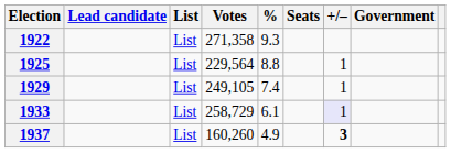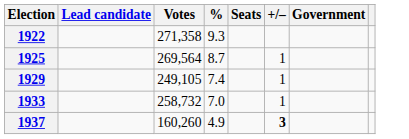- column: List | List | List | List | List | List
1925 | Votes: 229,564 -> 269,564
1925 | %: 8.8 -> 8.7
1933 | Votes: 258,729 -> 258,732
1933 | %: 6.1 -> 7.0
1933 | +/–: lavender background -> no background
